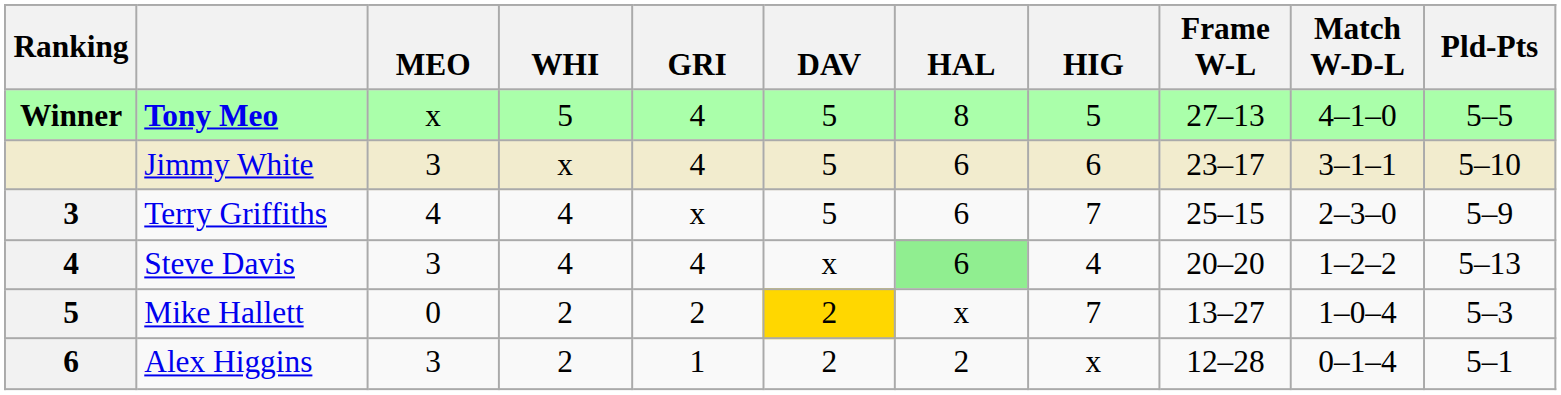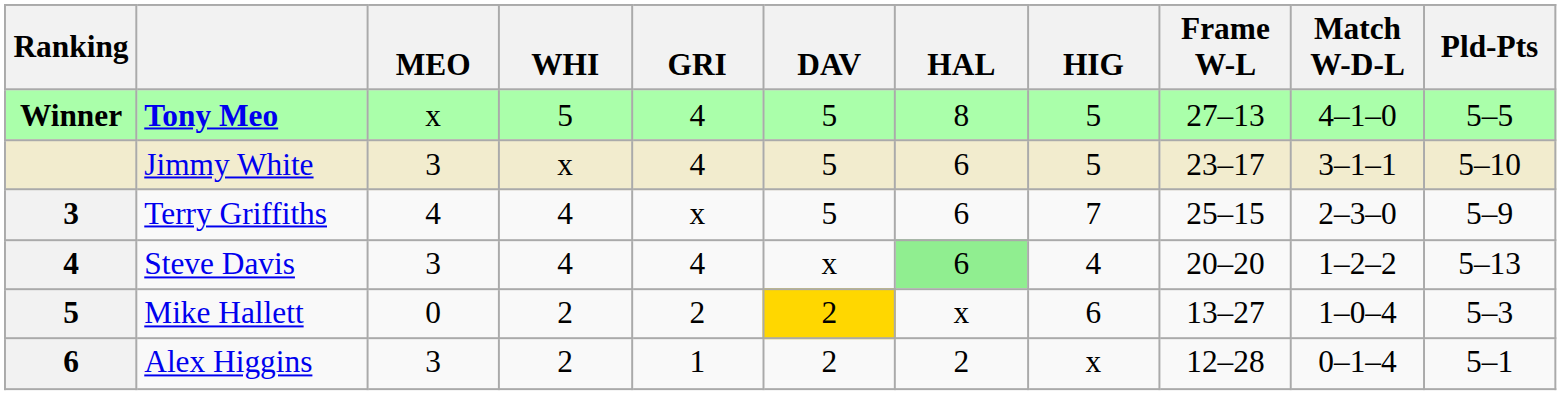Jimmy White | HIG: 6 -> 5
Mike Hallett | HIG: 7 -> 6
